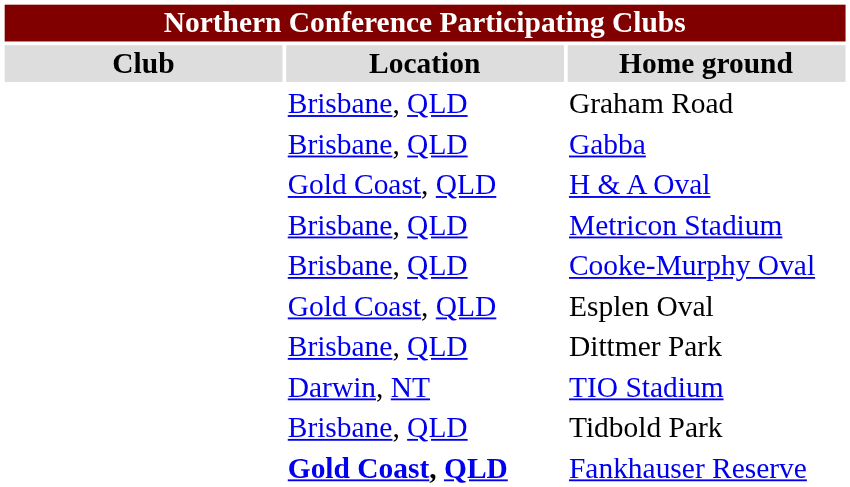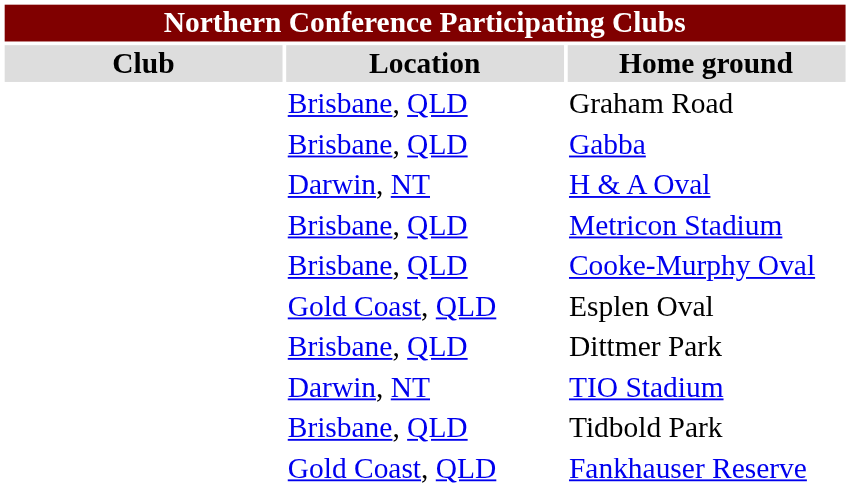H & A Oval | Location: Gold Coast, QLD -> Darwin, NT
Fankhauser Reserve | Location: bold -> normal
